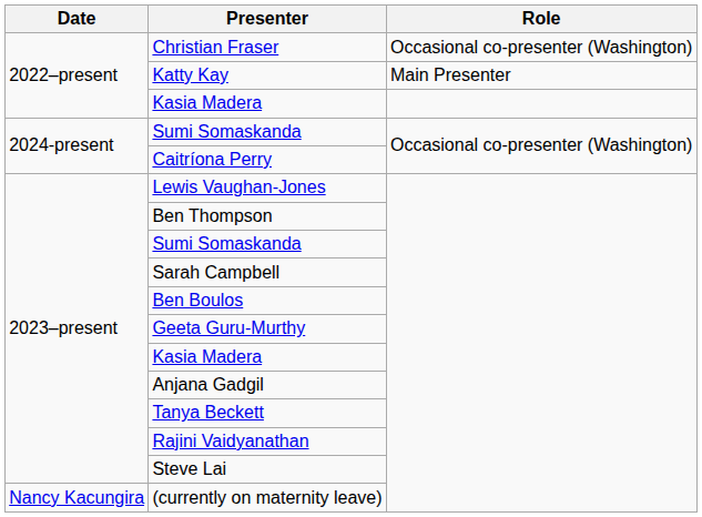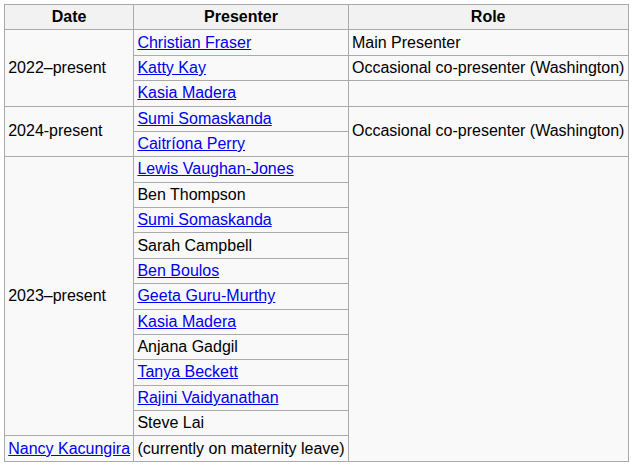Christian Fraser | Role: Occasional co-presenter (Washington) -> Main Presenter
Katty Kay | Role: Main Presenter -> Occasional co-presenter (Washington)
